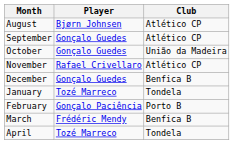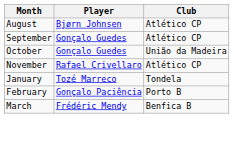- row: December | Gonçalo Guedes | Benfica B
- row: April | Tozé Marreco | Tondela
